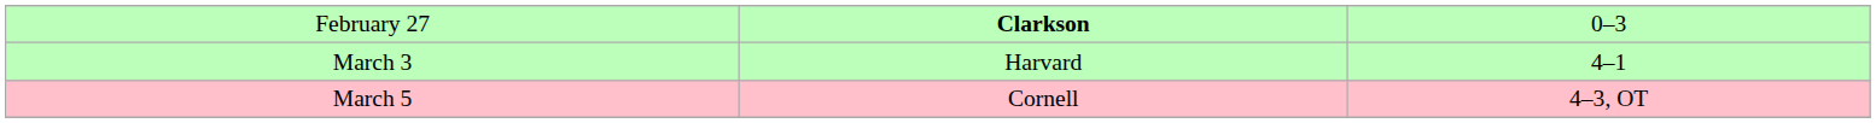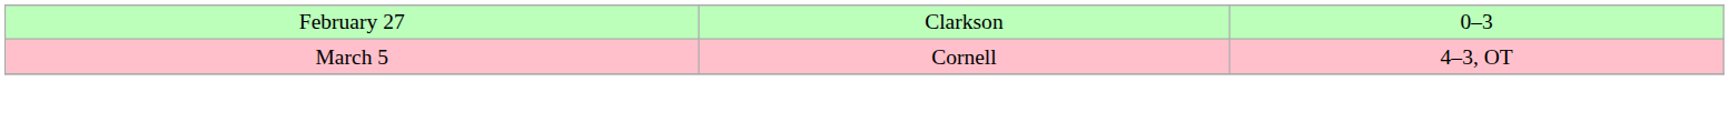February 27 | column 2: bold -> normal
- row: March 3 | Harvard | 4–1
